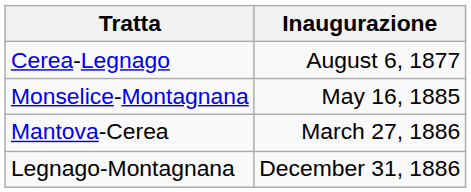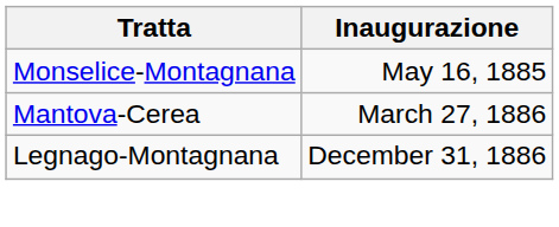- row: Cerea-Legnago | August 6, 1877
